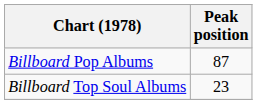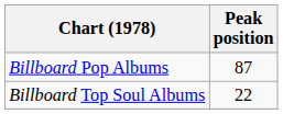Billboard Top Soul Albums | Peak position: 23 -> 22
